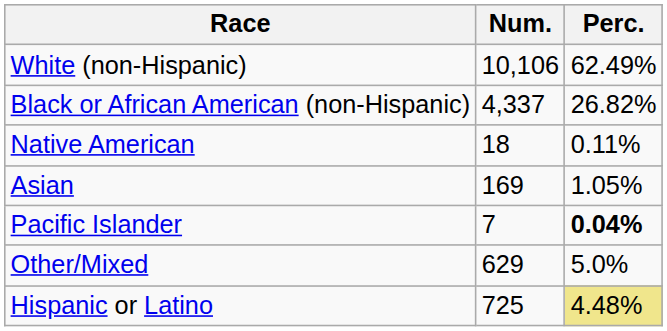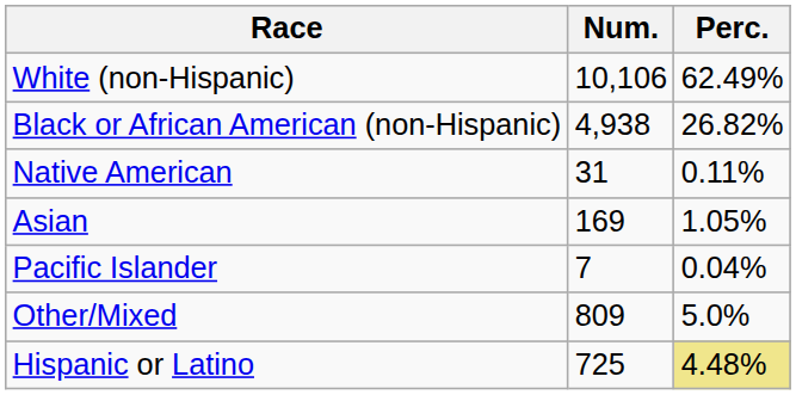Black or African American (non-Hispanic) | Num.: 4,337 -> 4,938
Native American | Num.: 18 -> 31
Pacific Islander | Perc.: bold -> normal
Other/Mixed | Num.: 629 -> 809
